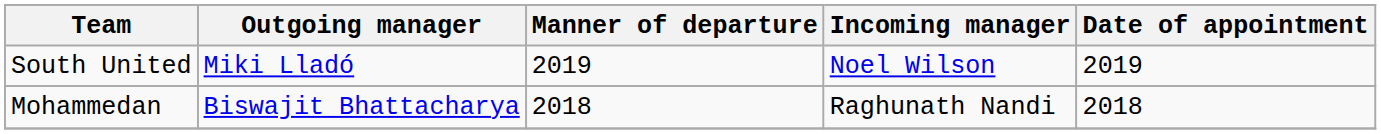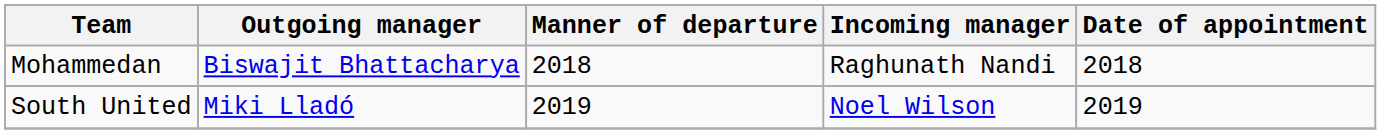rows swapped: Mohammedan <-> South United
